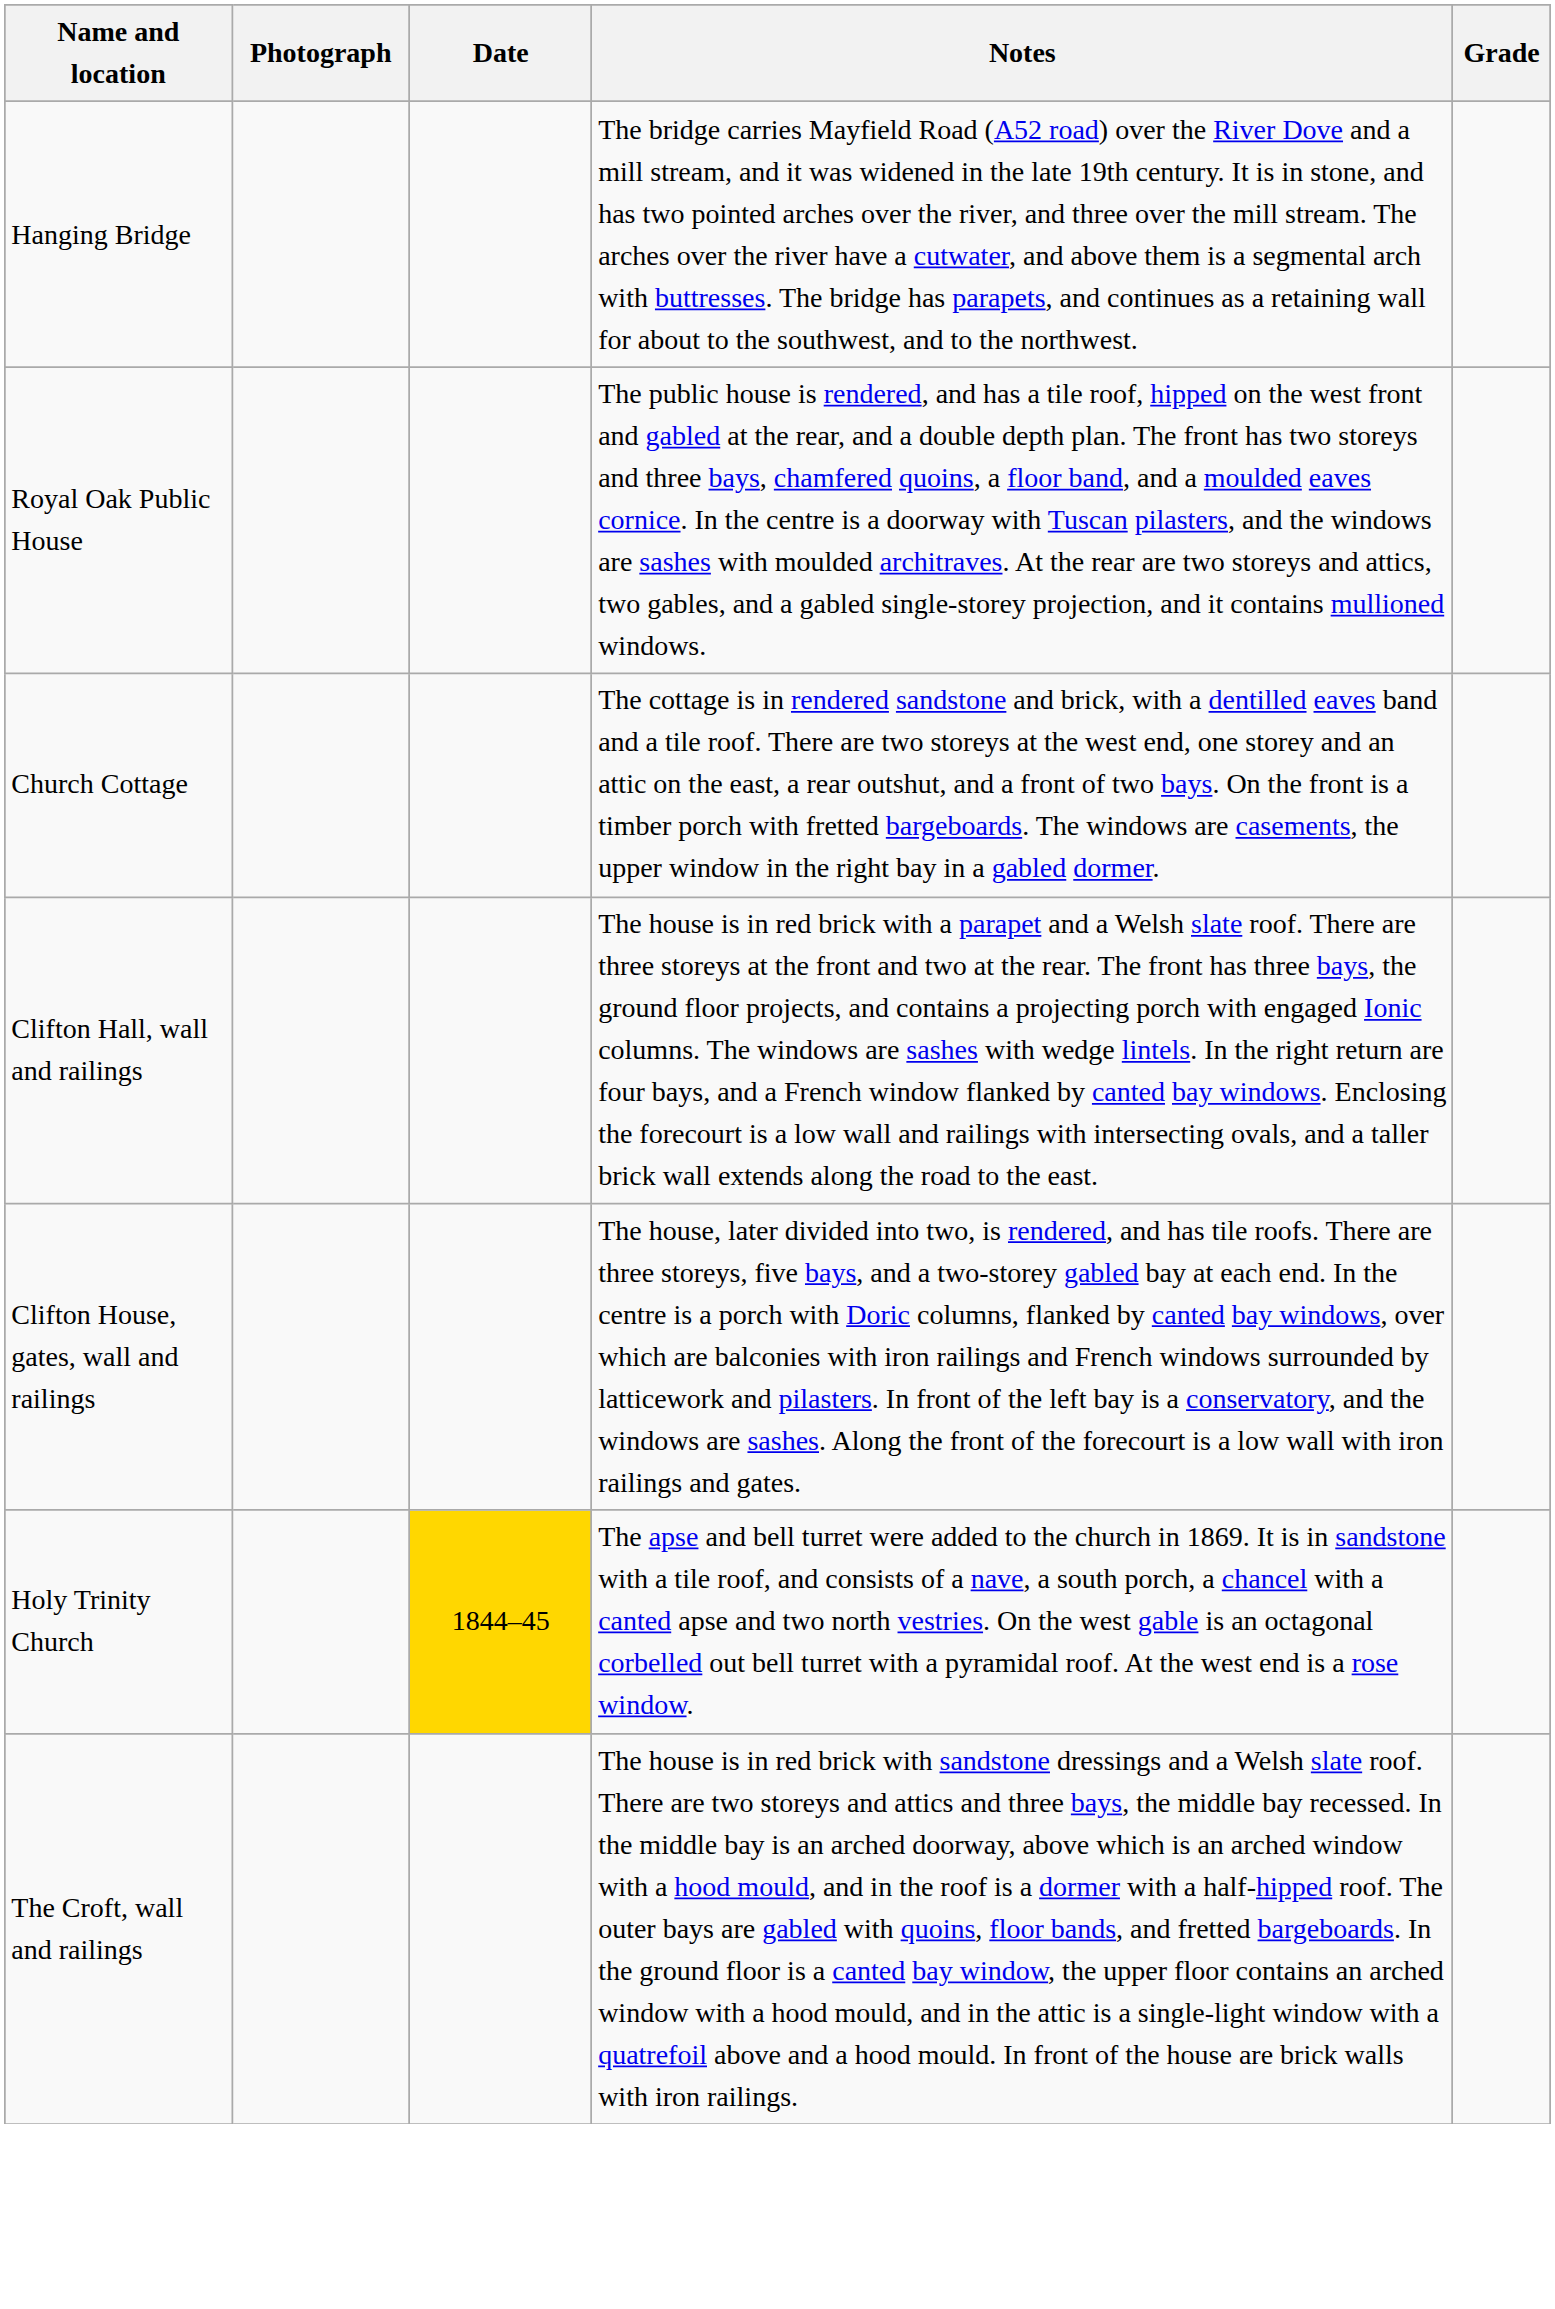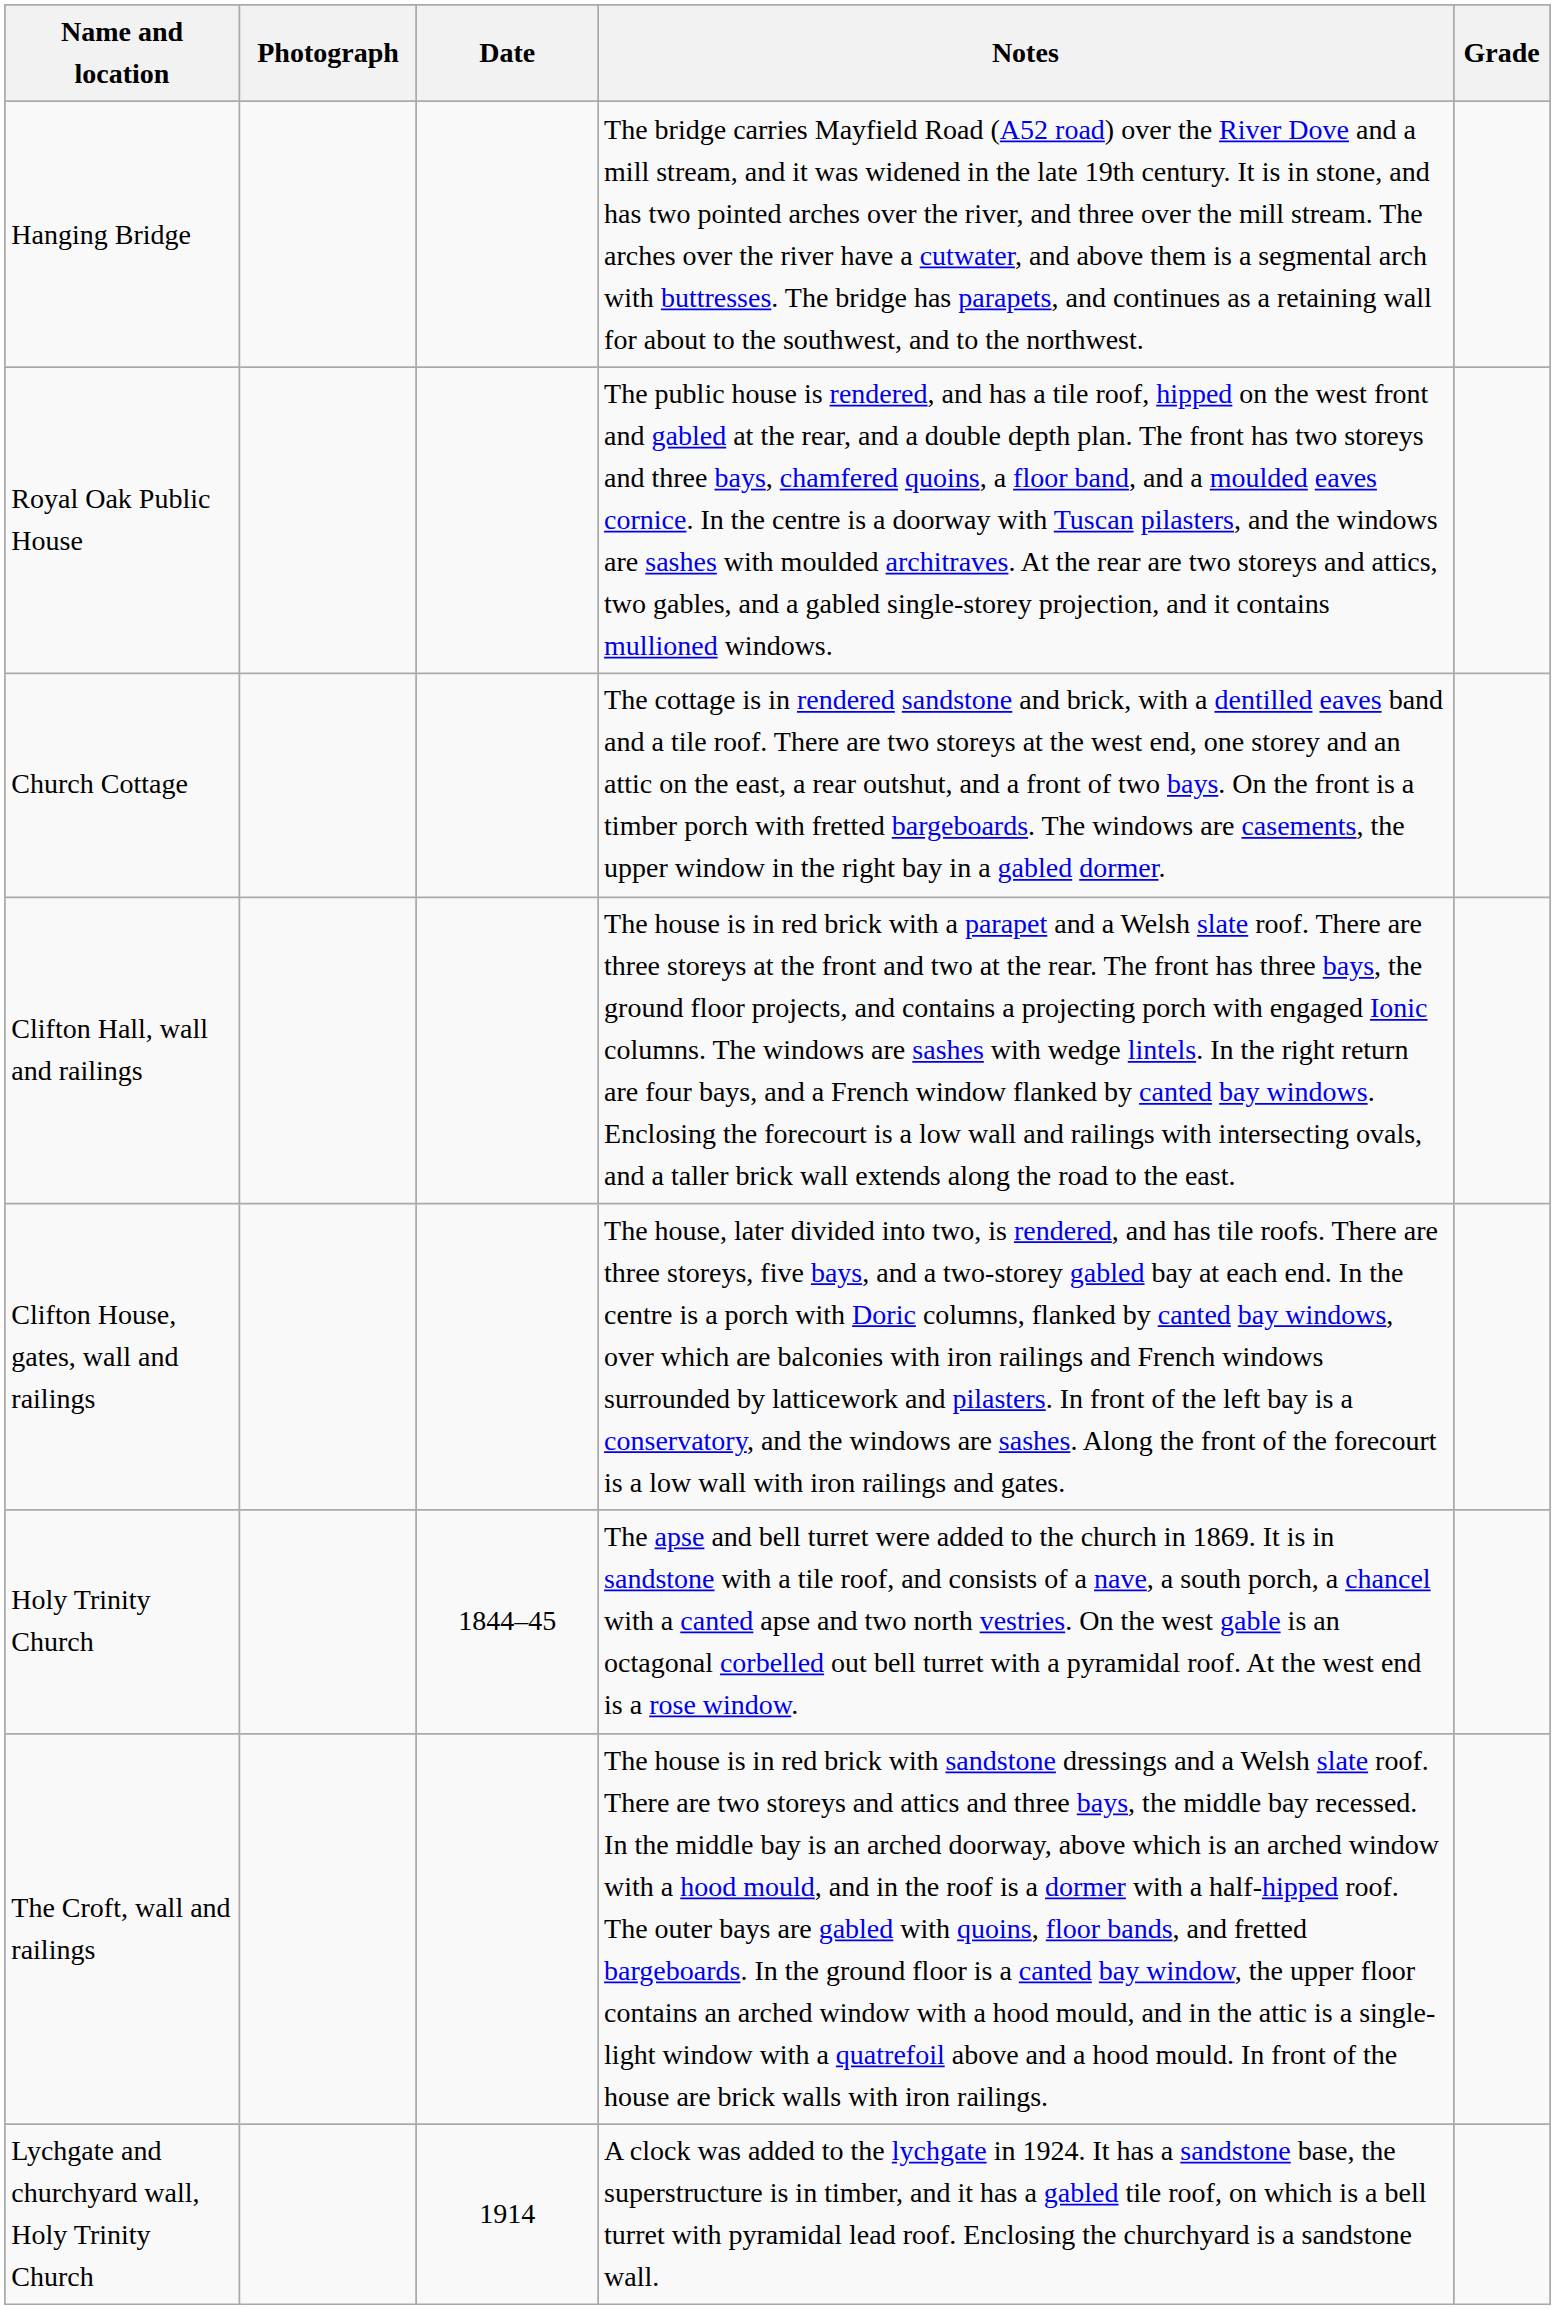Holy Trinity Church | Date: gold background -> no background
+ row: Lychgate and churchyard wall, Holy Trinity Church | 1914 | A clock was added to the lychgate in 1924. It has a sandstone base, the superstructure is in timber, and it has a gabled tile roof, on which is a bell turret with pyramidal lead roof. Enclosing the churchyard is a sandstone wall.
